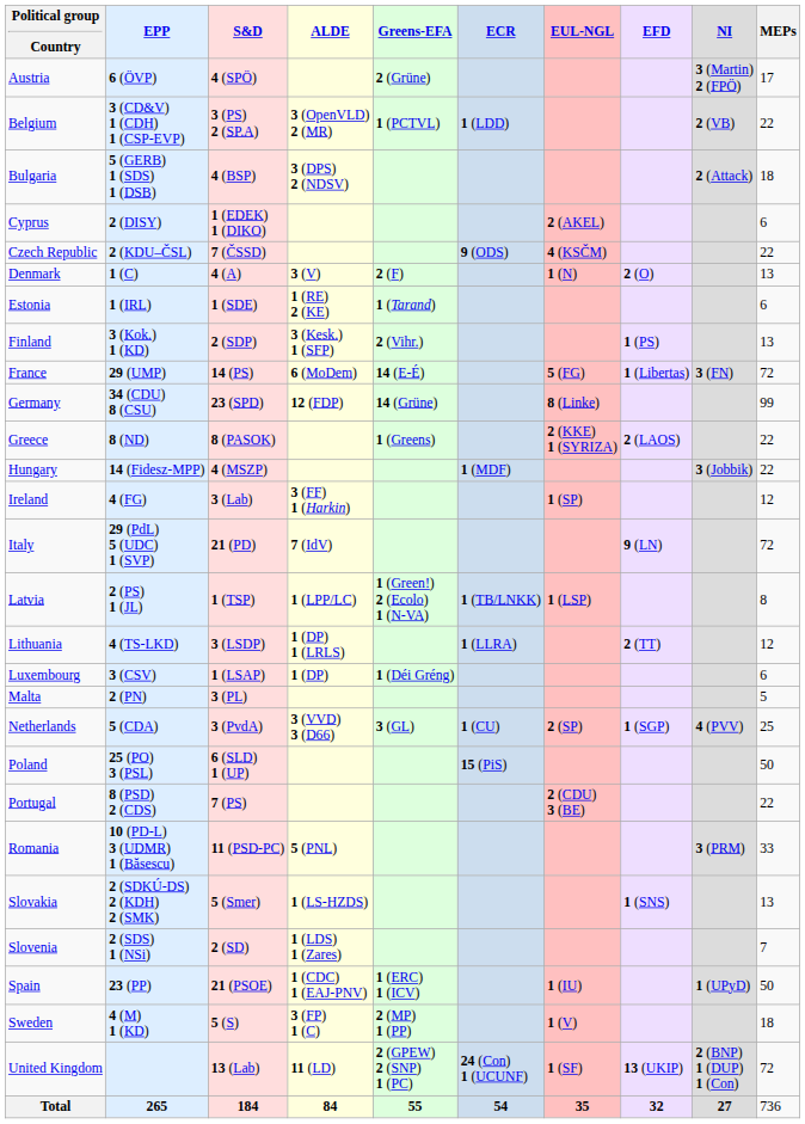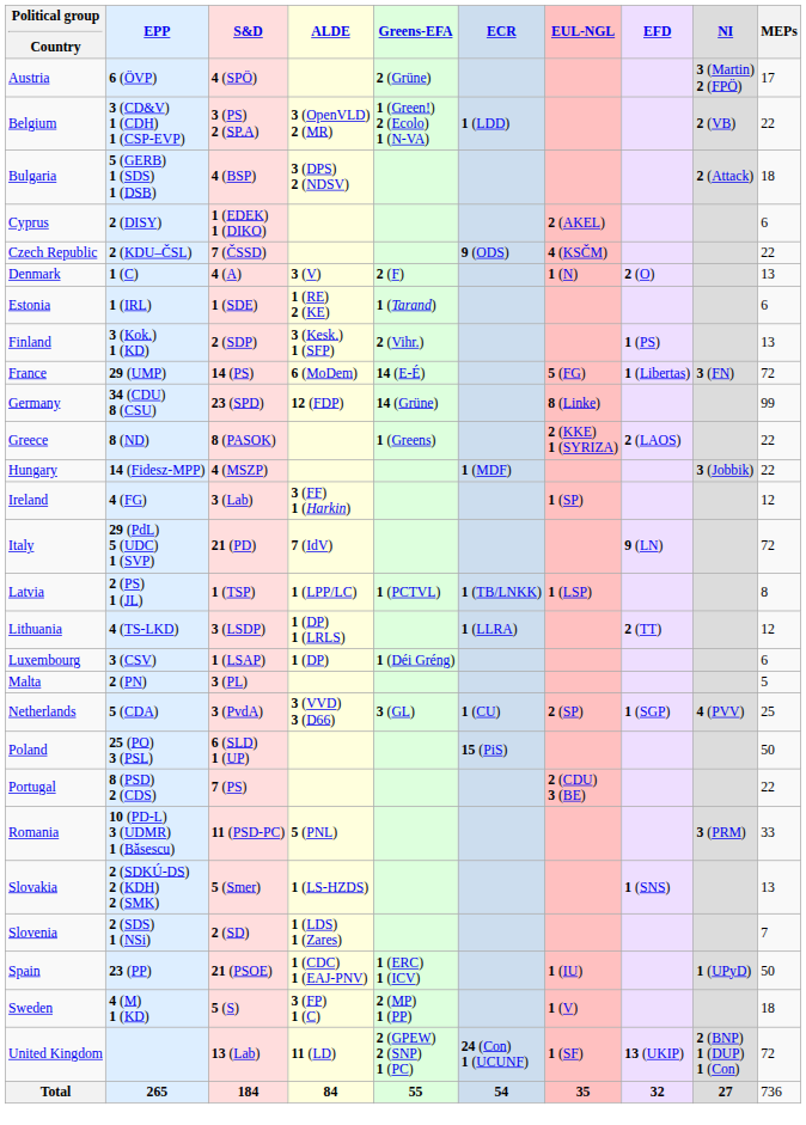Belgium | Greens-EFA: 1 (PCTVL) -> 1 (Green!) 2 (Ecolo) 1 (N-VA)
Latvia | Greens-EFA: 1 (Green!) 2 (Ecolo) 1 (N-VA) -> 1 (PCTVL)
